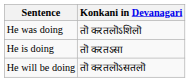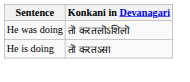- row: He will be doing | तॊ करतलॊऽसतलॊ
